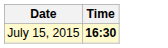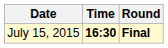+ column: Round | Final
